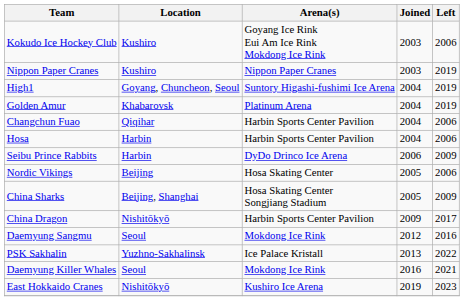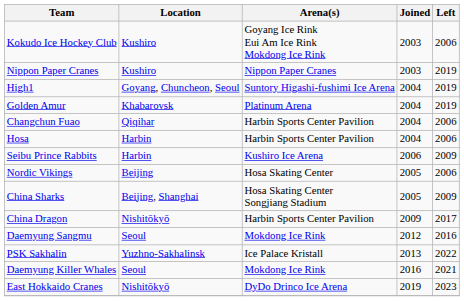Seibu Prince Rabbits | Arena(s): DyDo Drinco Ice Arena -> Kushiro Ice Arena
East Hokkaido Cranes | Arena(s): Kushiro Ice Arena -> DyDo Drinco Ice Arena
